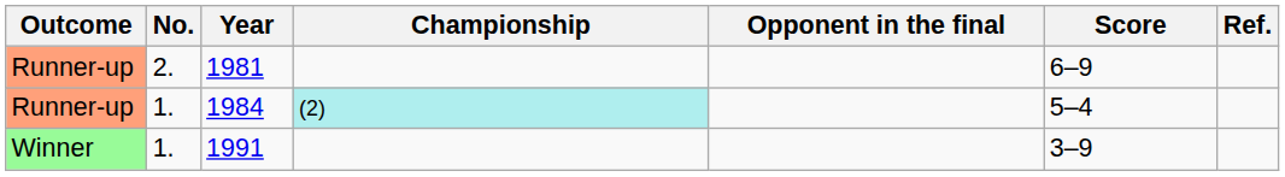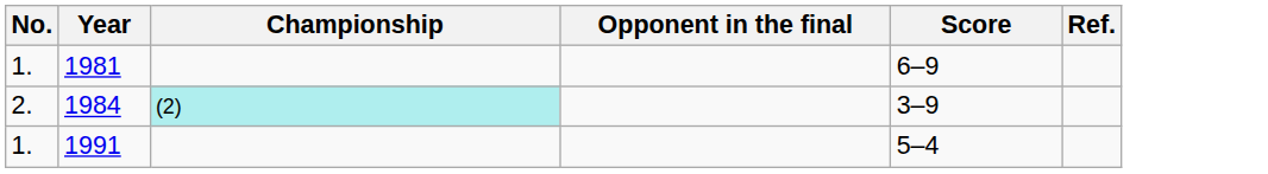- column: Outcome | Runner-up | Runner-up | Winner
1981 | No.: 2. -> 1.
1984 | No.: 1. -> 2.
1984 | Score: 5–4 -> 3–9
1991 | Score: 3–9 -> 5–4
